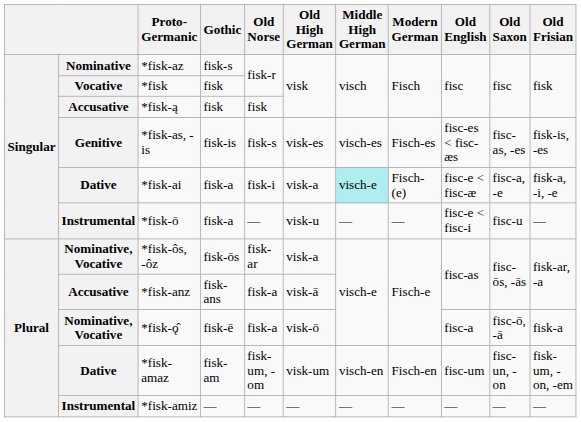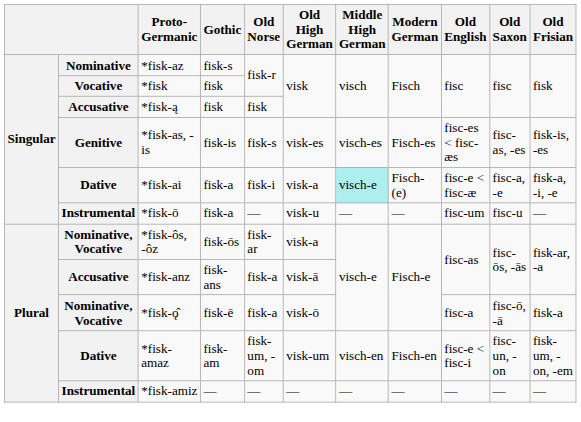*fisk-ō | Old English: fisc-e < fisc-i -> fisc-um
*fisk-amaz | Old English: fisc-um -> fisc-e < fisc-i
